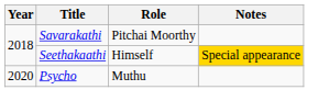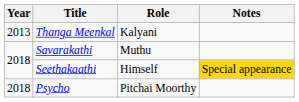+ row: 2013 | Thanga Meenkal | Kalyani
Savarakathi | Role: Pitchai Moorthy -> Muthu
Psycho | Year: 2020 -> 2018
Psycho | Role: Muthu -> Pitchai Moorthy
